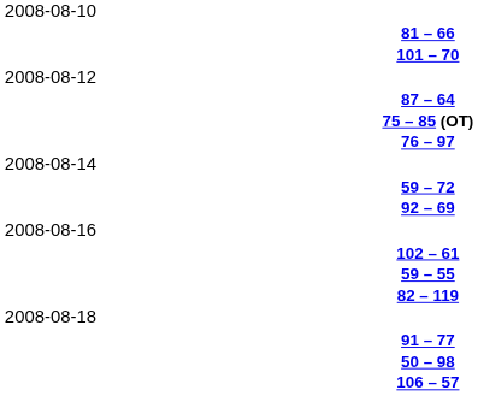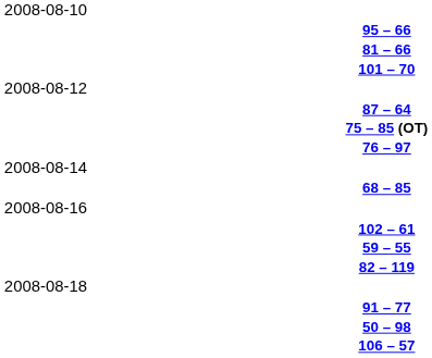+ row: 95 – 66
- row: 59 – 72
+ row: 68 – 85
- row: 92 – 69
